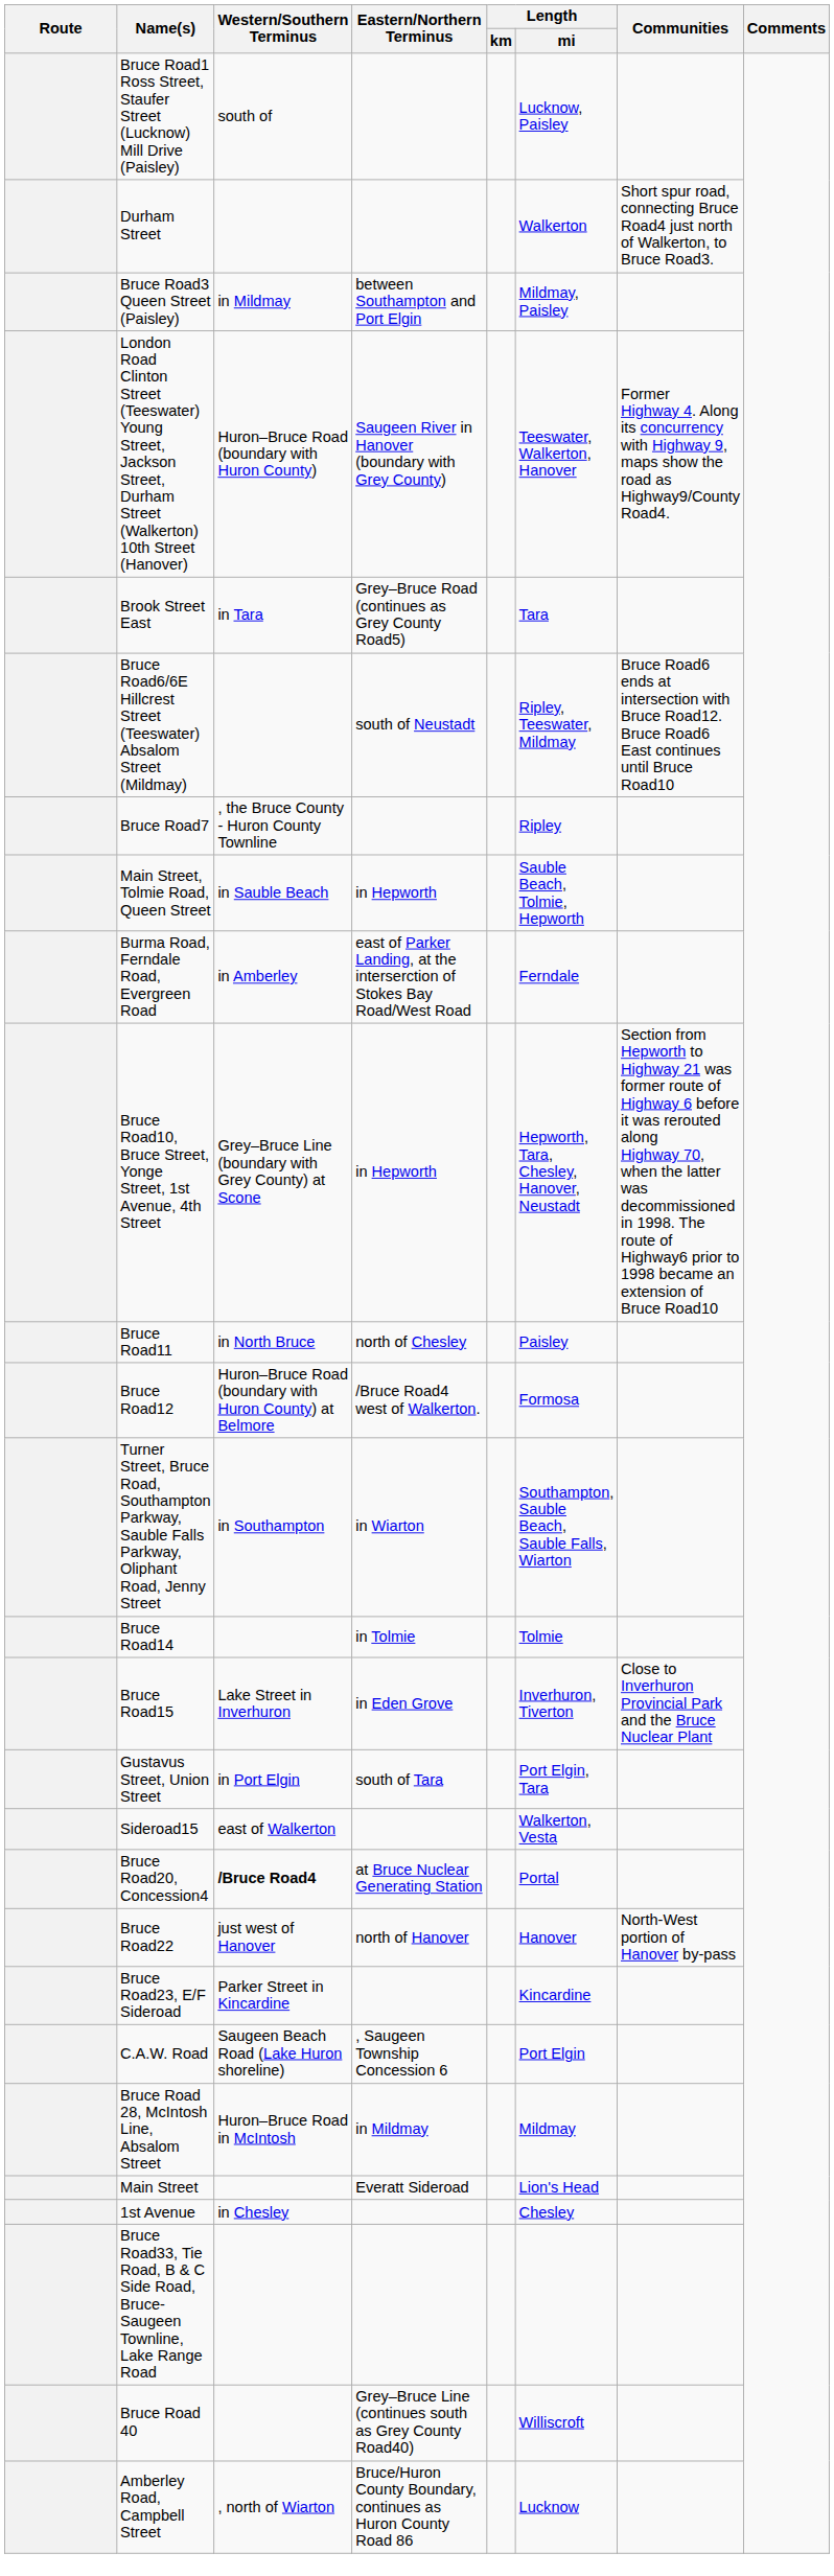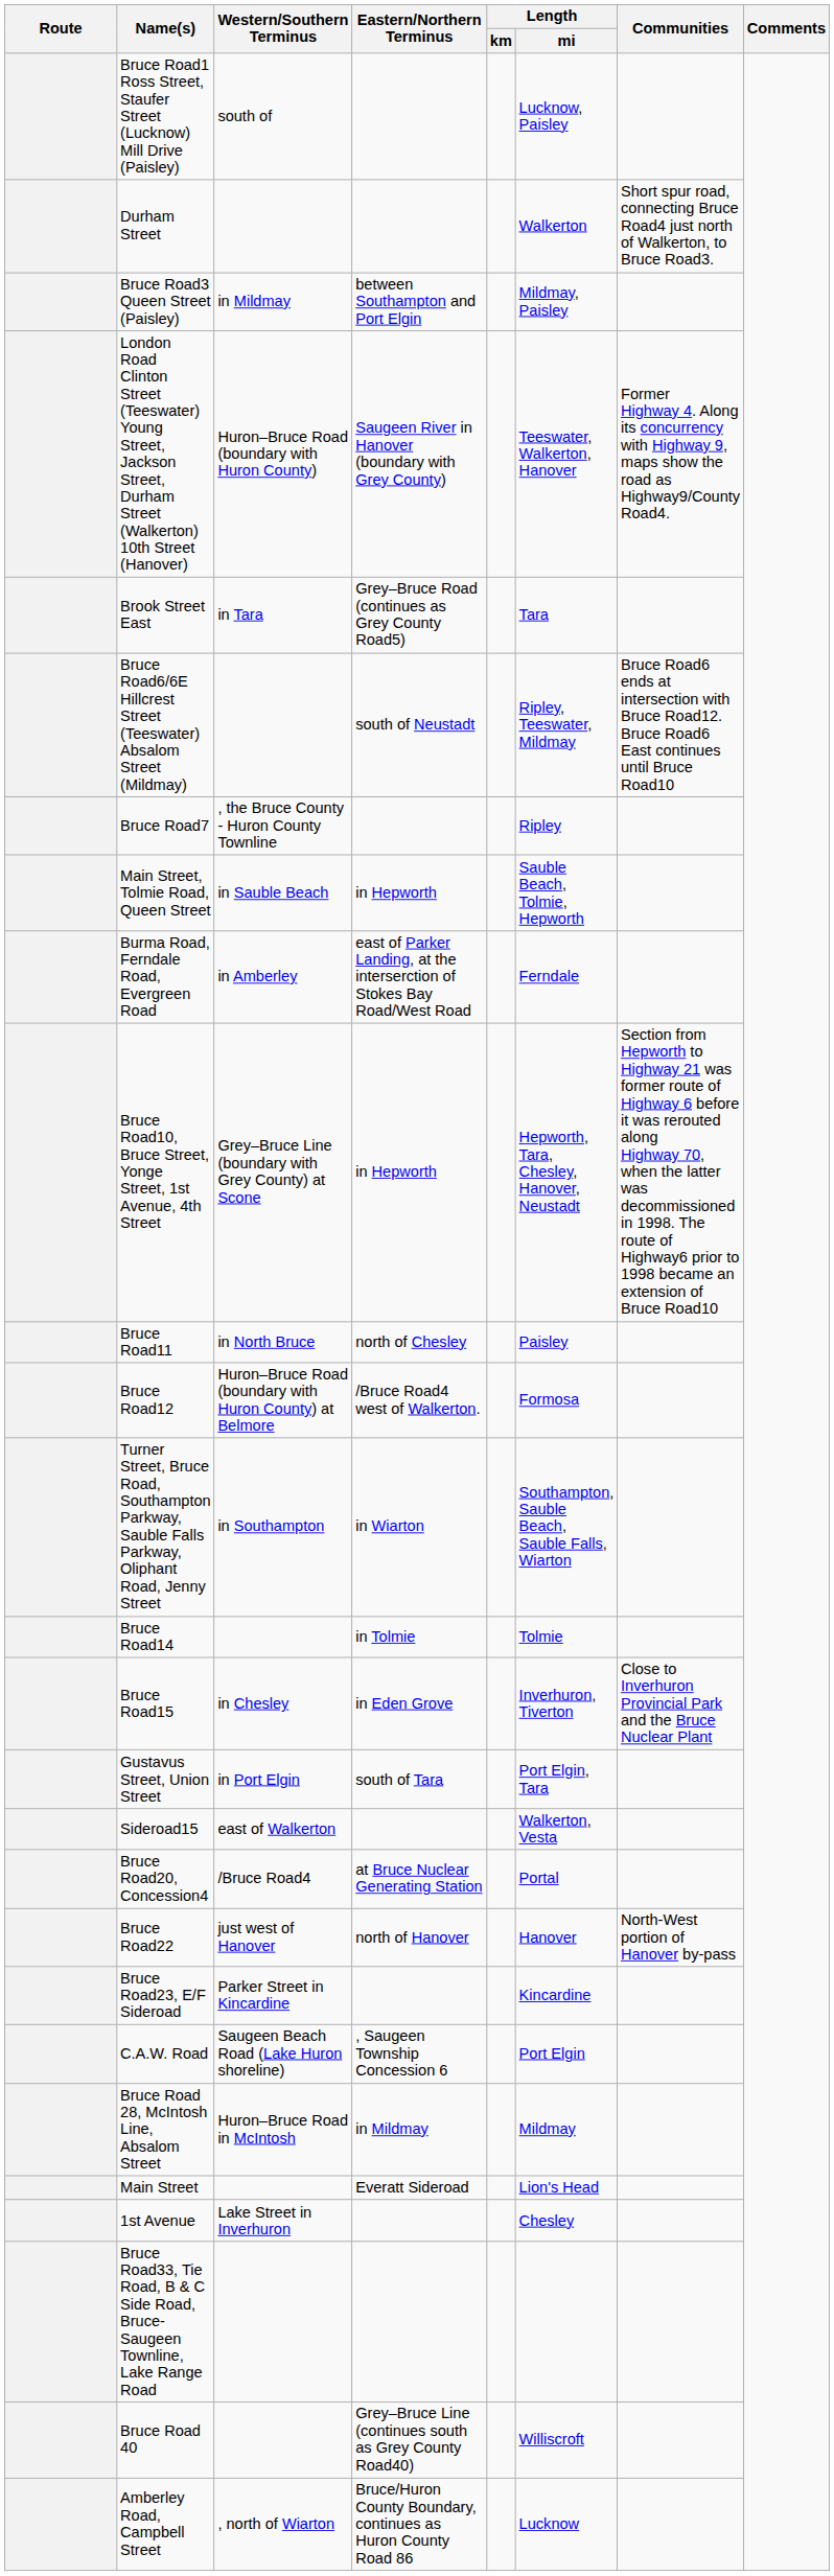Bruce Road15 | Western/Southern Terminus: Lake Street in Inverhuron -> in Chesley
Bruce Road20, Concession4 | Western/Southern Terminus: bold -> normal
1st Avenue | Western/Southern Terminus: in Chesley -> Lake Street in Inverhuron
